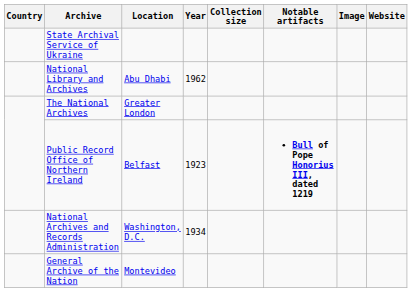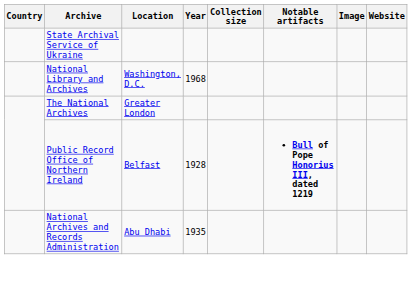National Library and Archives | Location: Abu Dhabi -> Washington, D.C.
National Library and Archives | Year: 1962 -> 1968
Public Record Office of Northern Ireland | Year: 1923 -> 1928
National Archives and Records Administration | Location: Washington, D.C. -> Abu Dhabi
National Archives and Records Administration | Year: 1934 -> 1935
- row: General Archive of the Nation | Montevideo
